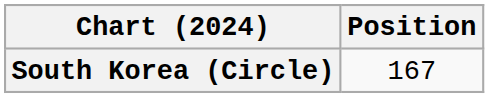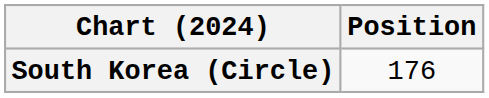South Korea (Circle) | Position: 167 -> 176
